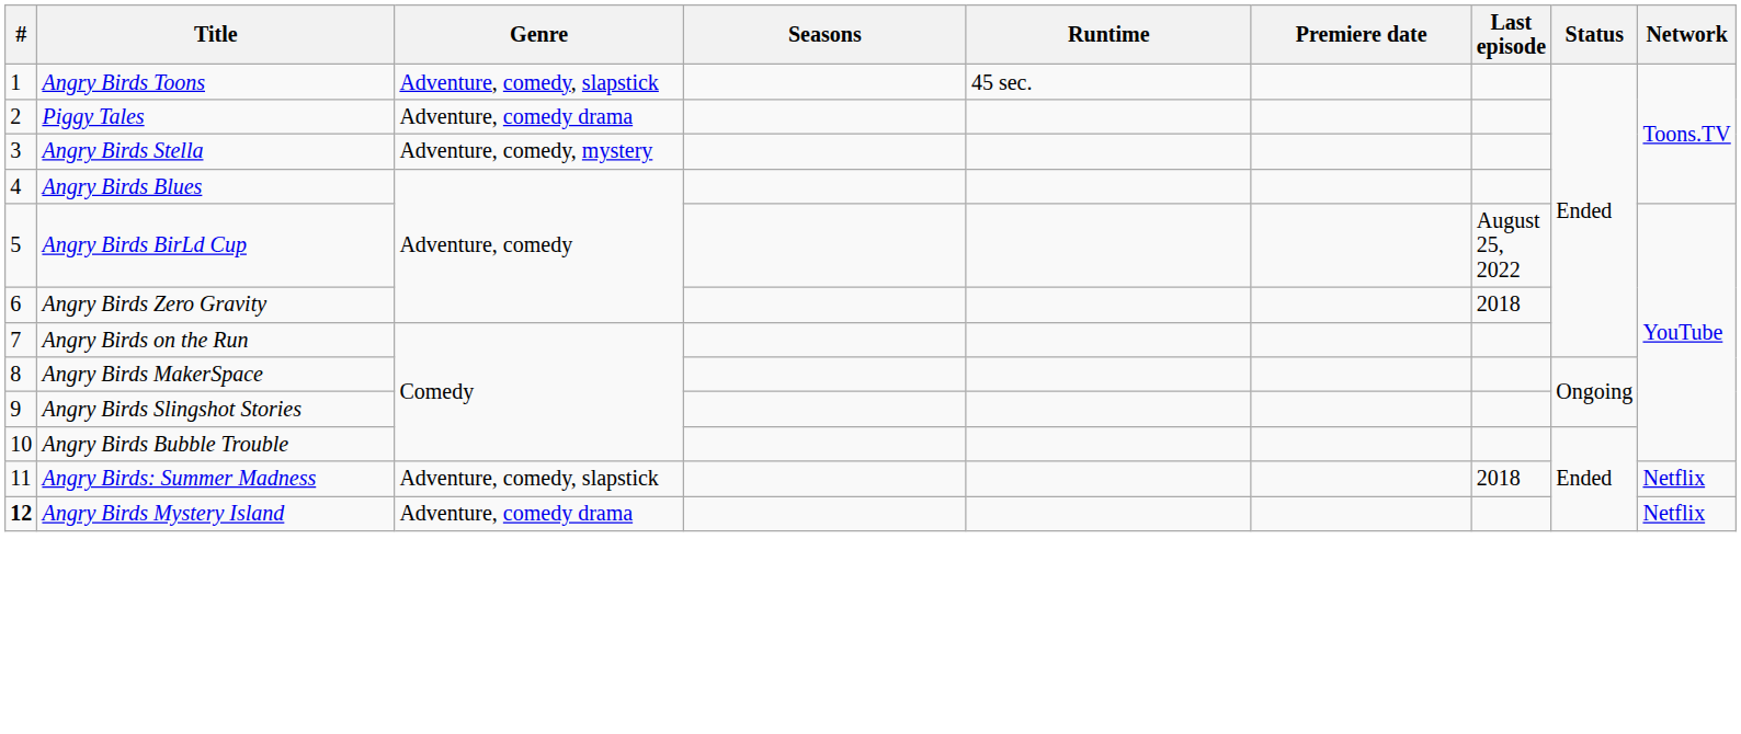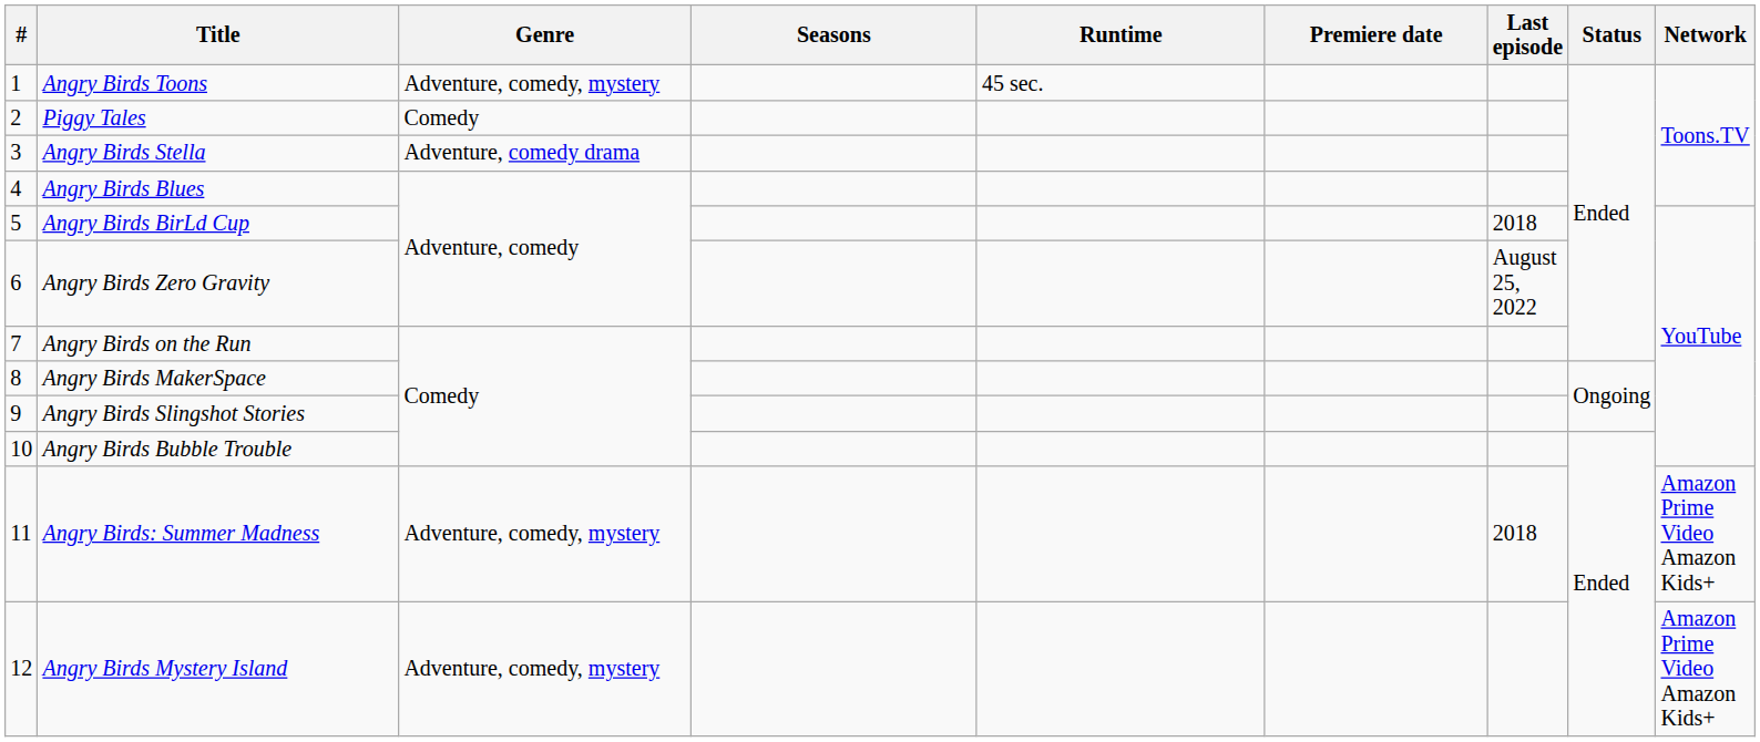Angry Birds Toons | Genre: Adventure, comedy, slapstick -> Adventure, comedy, mystery
Piggy Tales | Genre: Adventure, comedy drama -> Comedy
Angry Birds Stella | Genre: Adventure, comedy, mystery -> Adventure, comedy drama
Angry Birds BirLd Cup | Last episode: August 25, 2022 -> 2018
Angry Birds Zero Gravity | Last episode: 2018 -> August 25, 2022
Angry Birds: Summer Madness | Genre: Adventure, comedy, slapstick -> Adventure, comedy, mystery
Angry Birds: Summer Madness | Network: Netflix -> Amazon Prime Video Amazon Kids+
Angry Birds Mystery Island | #: bold -> normal
Angry Birds Mystery Island | Genre: Adventure, comedy drama -> Adventure, comedy, mystery
Angry Birds Mystery Island | Network: Netflix -> Amazon Prime Video Amazon Kids+
